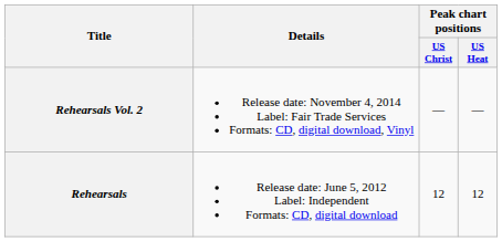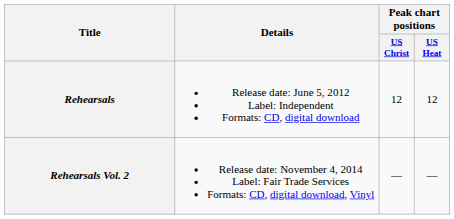rows swapped: Rehearsals <-> Rehearsals Vol. 2
